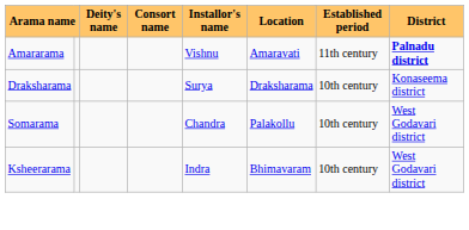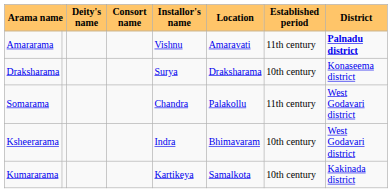Somarama | Established period: 10th century -> 11th century
+ row: Kumararama | Kartikeya | Samalkota | 10th century | Kakinada district
